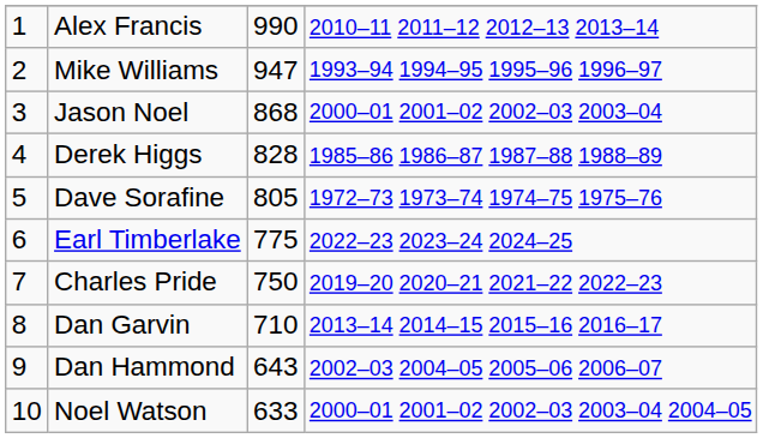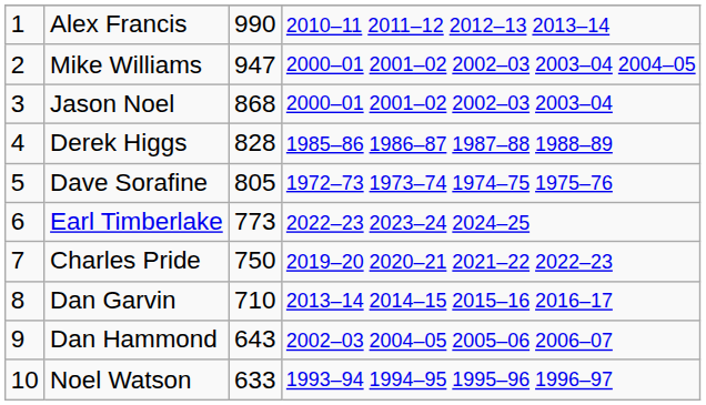Mike Williams | column 4: 1993–94 1994–95 1995–96 1996–97 -> 2000–01 2001–02 2002–03 2003–04 2004–05
Earl Timberlake | column 3: 775 -> 773
Noel Watson | column 4: 2000–01 2001–02 2002–03 2003–04 2004–05 -> 1993–94 1994–95 1995–96 1996–97
